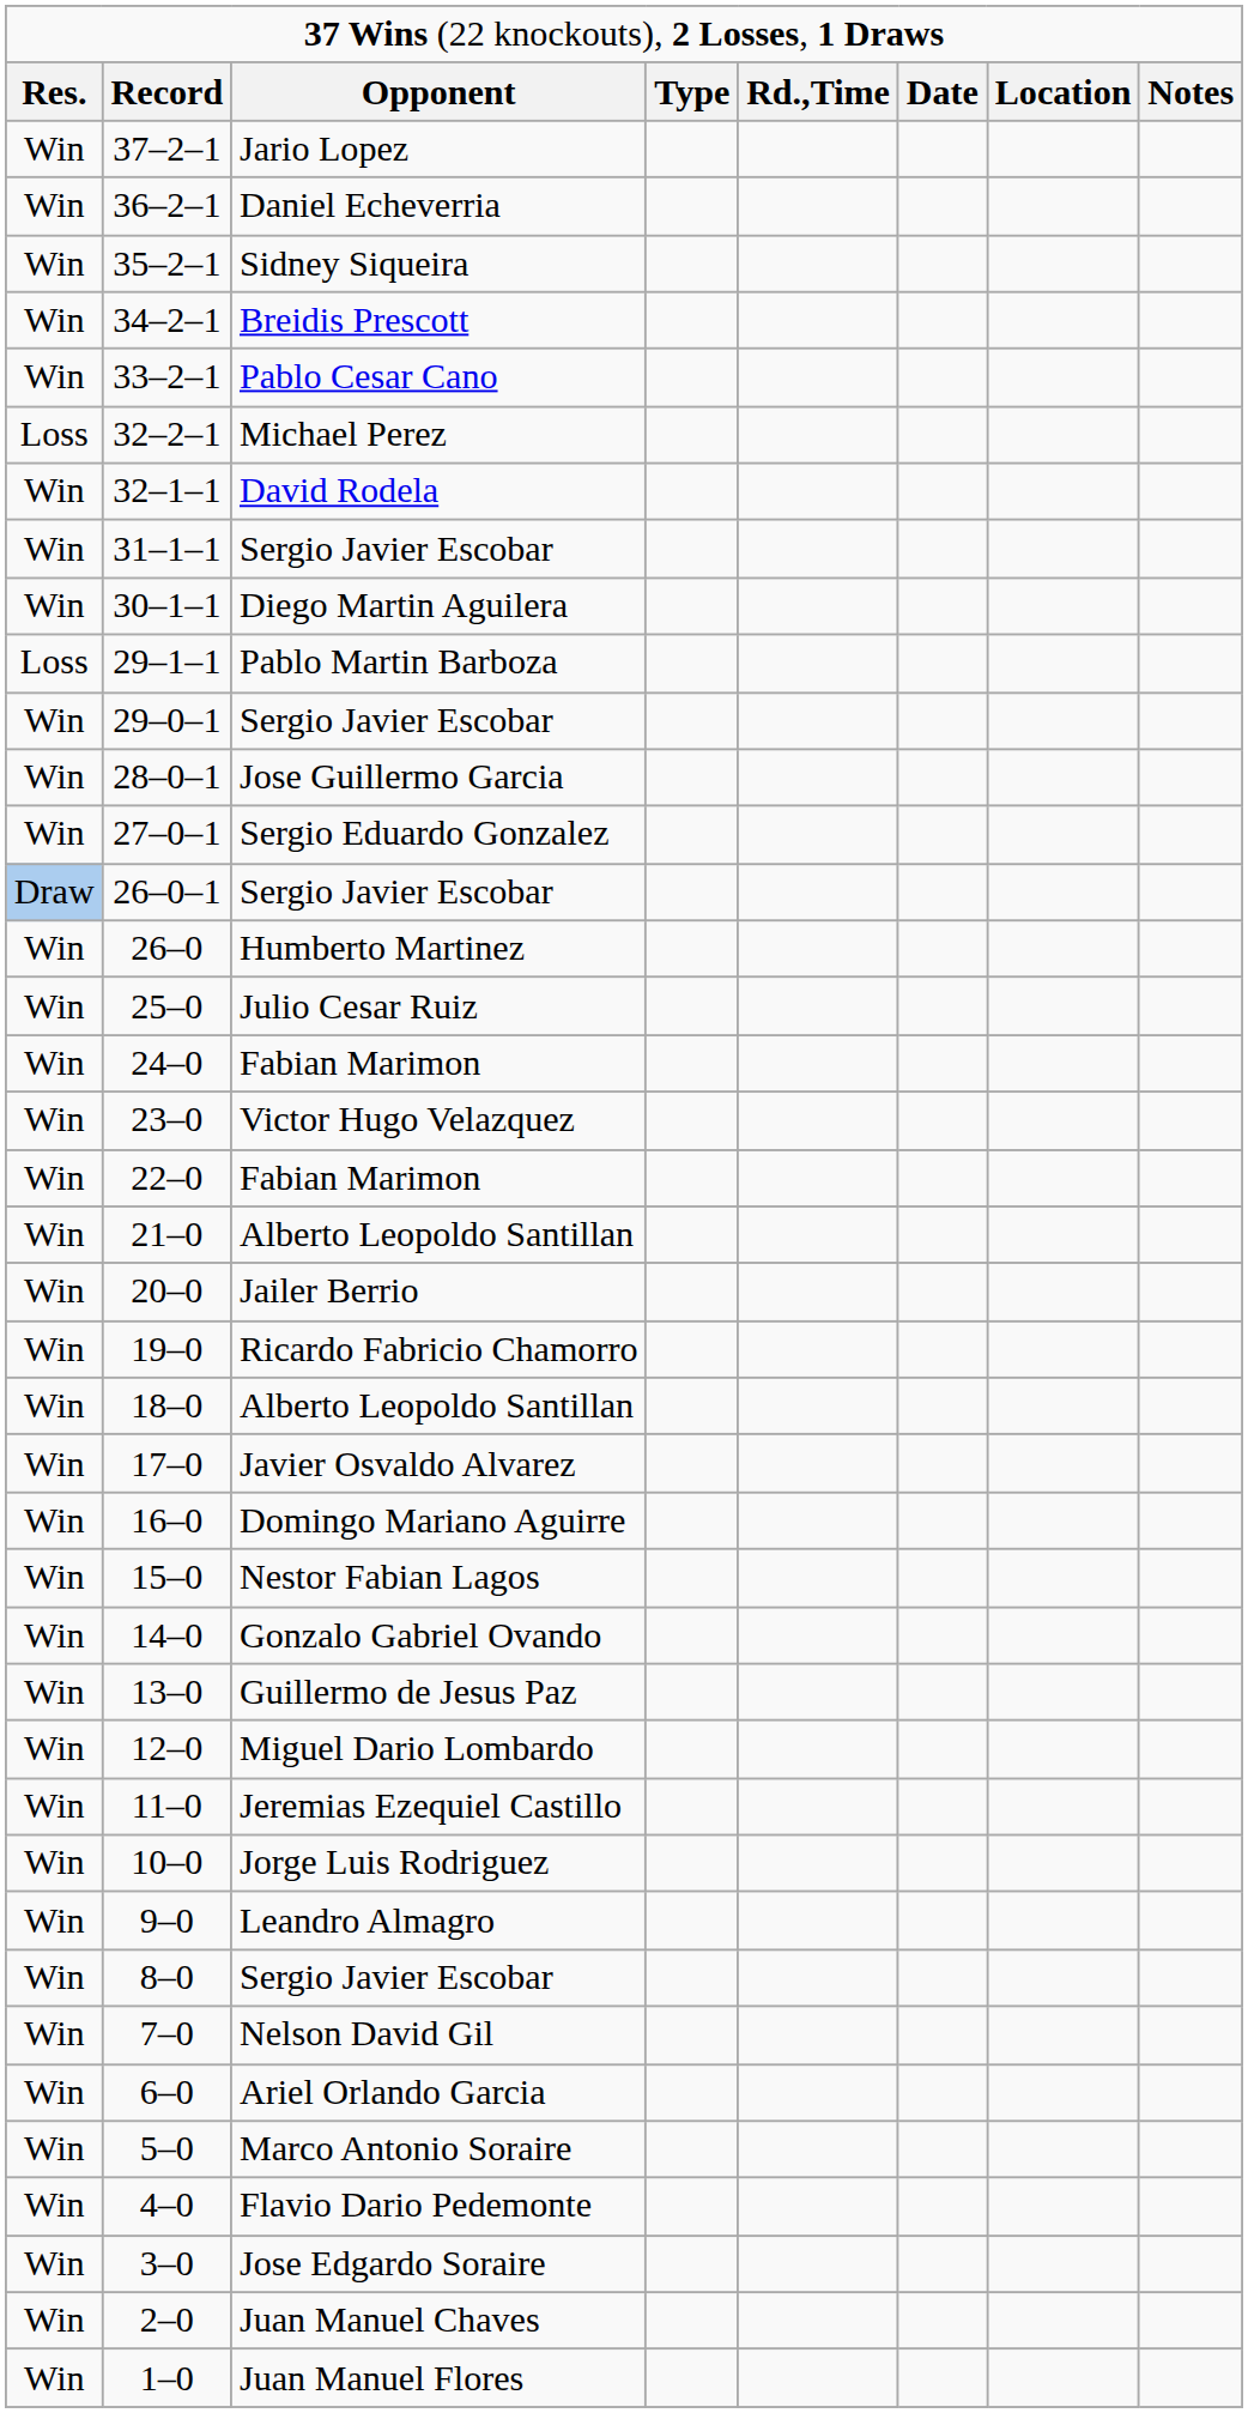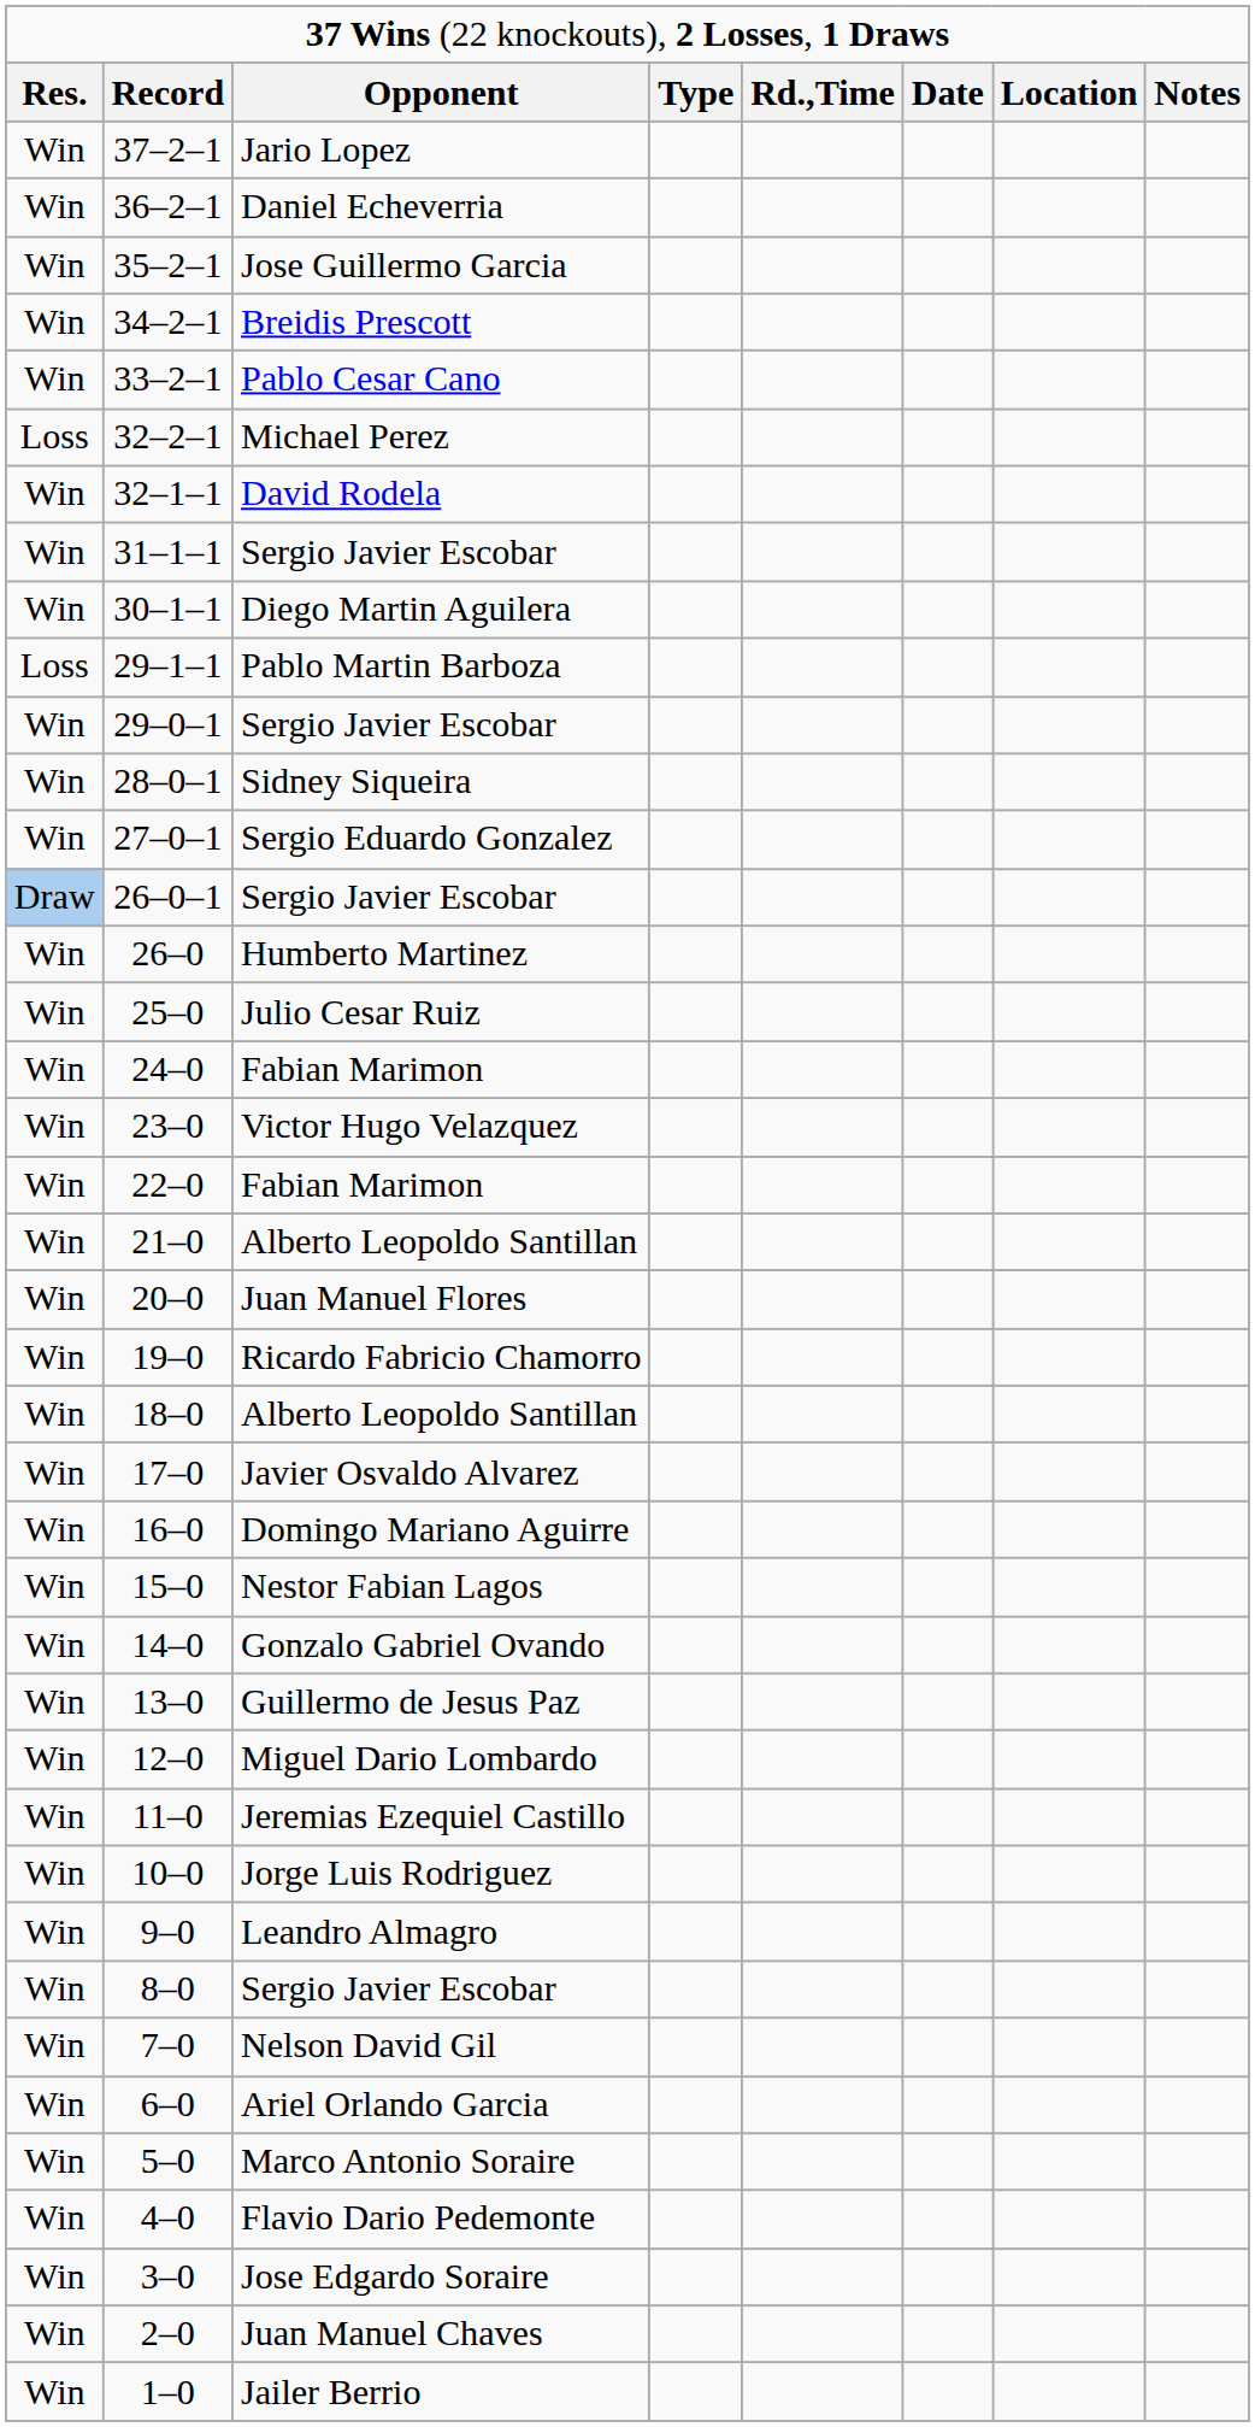35–2–1 | column 3: Sidney Siqueira -> Jose Guillermo Garcia
28–0–1 | column 3: Jose Guillermo Garcia -> Sidney Siqueira
20–0 | column 3: Jailer Berrio -> Juan Manuel Flores
1–0 | column 3: Juan Manuel Flores -> Jailer Berrio
